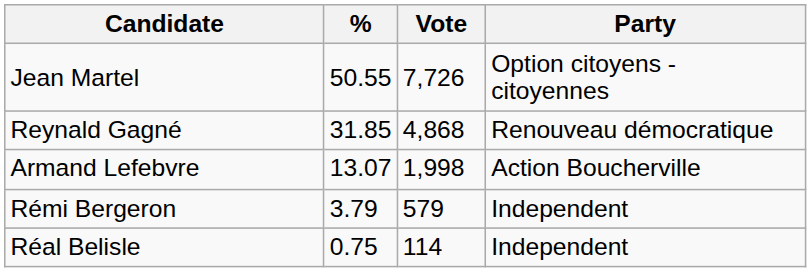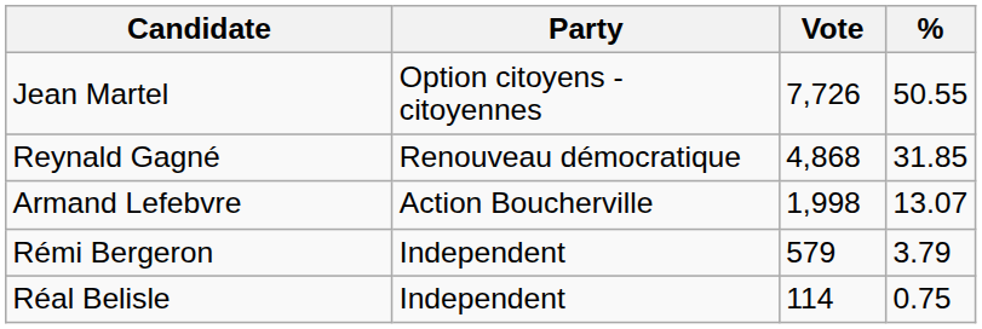columns swapped: Party <-> %
